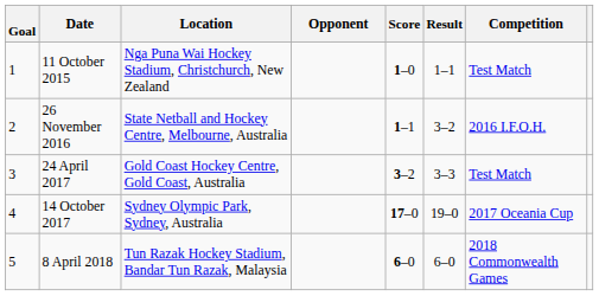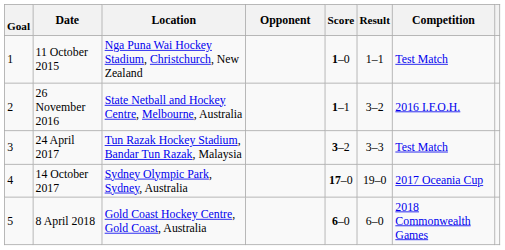24 April 2017 | Location: Gold Coast Hockey Centre, Gold Coast, Australia -> Tun Razak Hockey Stadium, Bandar Tun Razak, Malaysia
8 April 2018 | Location: Tun Razak Hockey Stadium, Bandar Tun Razak, Malaysia -> Gold Coast Hockey Centre, Gold Coast, Australia
